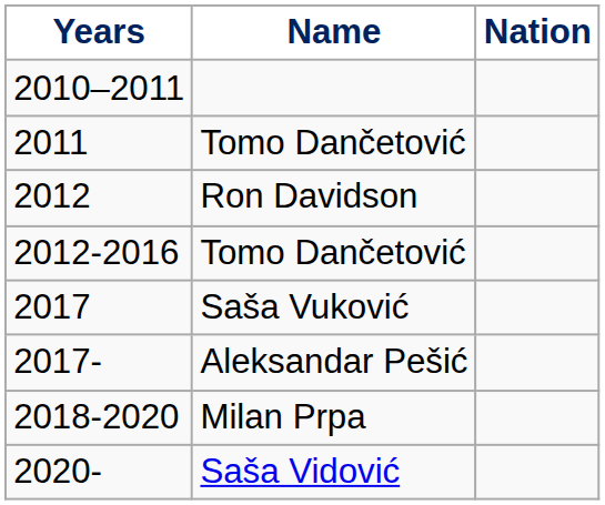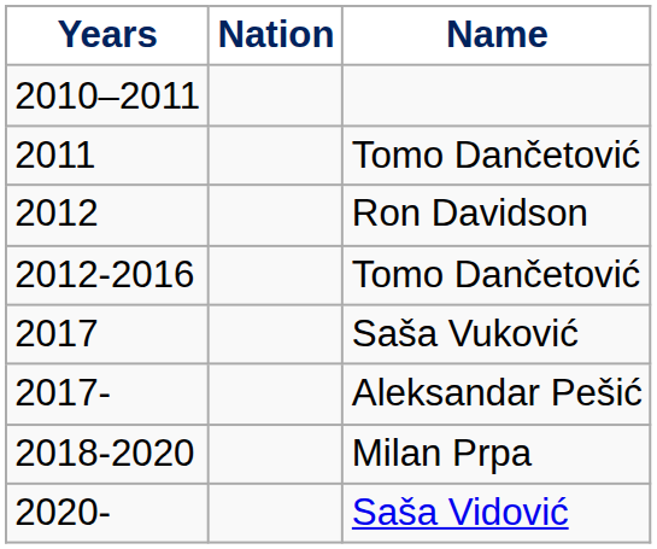columns swapped: Name <-> Nation
